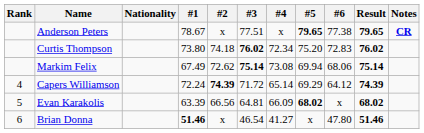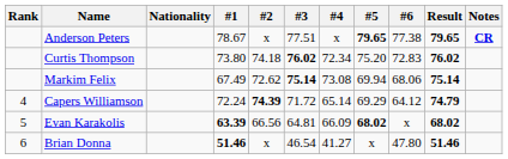Capers Williamson | Result: 74.39 -> 74.79
Evan Karakolis | #1: normal -> bold
